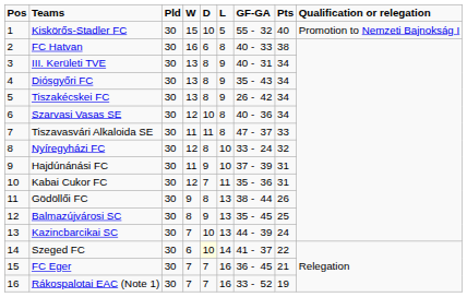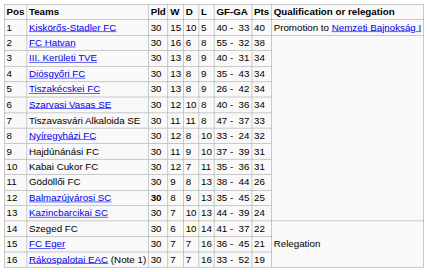Kiskörős-Stadler FC | GF-GA: 55 - 32 -> 40 - 33
FC Hatvan | GF-GA: 40 - 33 -> 55 - 32
Balmazújvárosi SC | Pld: normal -> bold
